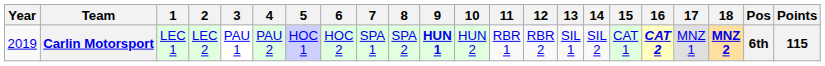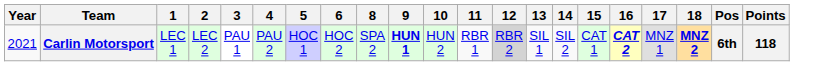- column: 7 | SPA 1
Carlin Motorsport | Year: 2019 -> 2021
Carlin Motorsport | 12: no background -> lightgrey background
Carlin Motorsport | Points: 115 -> 118
